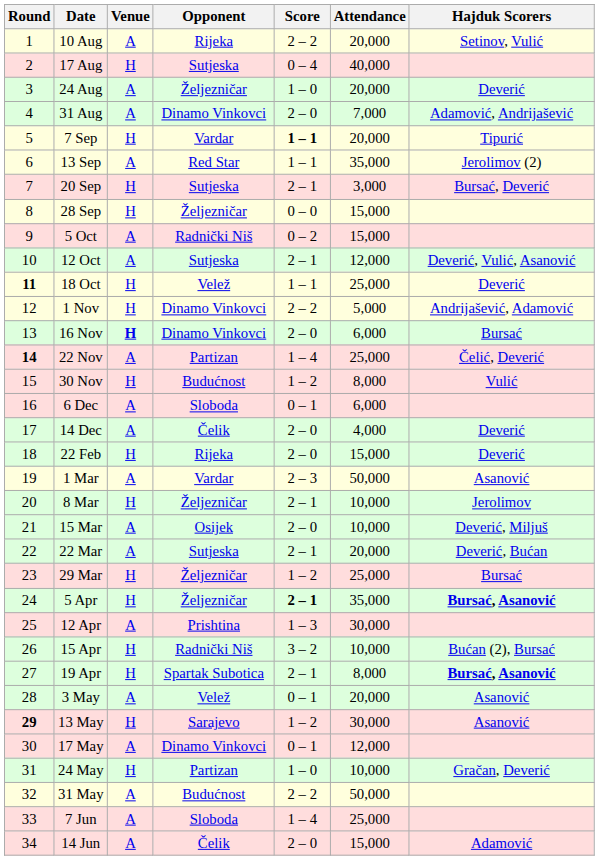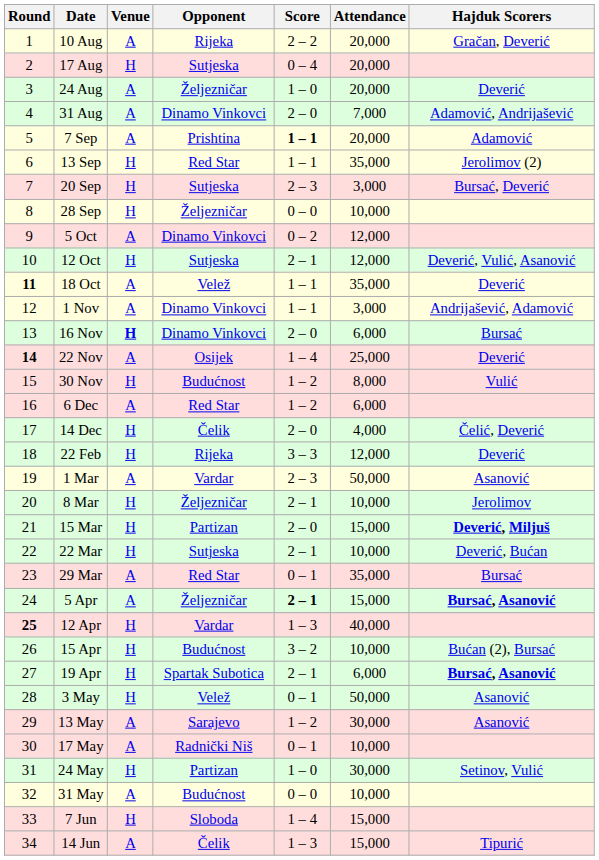10 Aug | Hajduk Scorers: Setinov, Vulić -> Gračan, Deverić
17 Aug | Attendance: 40,000 -> 20,000
7 Sep | Venue: H -> A
7 Sep | Opponent: Vardar -> Prishtina
7 Sep | Hajduk Scorers: Tipurić -> Adamović
13 Sep | Venue: A -> H
20 Sep | Score: 2 – 1 -> 2 – 3
28 Sep | Attendance: 15,000 -> 10,000
5 Oct | Opponent: Radnički Niš -> Dinamo Vinkovci
5 Oct | Attendance: 15,000 -> 12,000
12 Oct | Venue: A -> H
18 Oct | Venue: H -> A
18 Oct | Attendance: 25,000 -> 35,000
1 Nov | Venue: H -> A
1 Nov | Score: 2 – 2 -> 1 – 1
1 Nov | Attendance: 5,000 -> 3,000
22 Nov | Opponent: Partizan -> Osijek
22 Nov | Hajduk Scorers: Čelić, Deverić -> Deverić
6 Dec | Opponent: Sloboda -> Red Star
6 Dec | Score: 0 – 1 -> 1 – 2
14 Dec | Venue: A -> H
14 Dec | Hajduk Scorers: Deverić -> Čelić, Deverić
22 Feb | Score: 2 – 0 -> 3 – 3
22 Feb | Attendance: 15,000 -> 12,000
15 Mar | Venue: A -> H
15 Mar | Opponent: Osijek -> Partizan
15 Mar | Attendance: 10,000 -> 15,000
15 Mar | Hajduk Scorers: normal -> bold
22 Mar | Venue: A -> H
22 Mar | Attendance: 20,000 -> 10,000
29 Mar | Venue: H -> A
29 Mar | Opponent: Željezničar -> Red Star
29 Mar | Score: 1 – 2 -> 0 – 1
29 Mar | Attendance: 25,000 -> 35,000
5 Apr | Venue: H -> A
5 Apr | Attendance: 35,000 -> 15,000
12 Apr | Round: normal -> bold
12 Apr | Venue: A -> H
12 Apr | Opponent: Prishtina -> Vardar
12 Apr | Attendance: 30,000 -> 40,000
15 Apr | Opponent: Radnički Niš -> Budućnost
19 Apr | Attendance: 8,000 -> 6,000
3 May | Venue: A -> H
3 May | Attendance: 20,000 -> 50,000
13 May | Round: bold -> normal
13 May | Venue: H -> A
17 May | Opponent: Dinamo Vinkovci -> Radnički Niš
17 May | Attendance: 12,000 -> 10,000
24 May | Attendance: 10,000 -> 30,000
24 May | Hajduk Scorers: Gračan, Deverić -> Setinov, Vulić
31 May | Score: 2 – 2 -> 0 – 0
31 May | Attendance: 50,000 -> 10,000
7 Jun | Venue: A -> H
7 Jun | Attendance: 25,000 -> 15,000
14 Jun | Score: 2 – 0 -> 1 – 3
14 Jun | Hajduk Scorers: Adamović -> Tipurić
